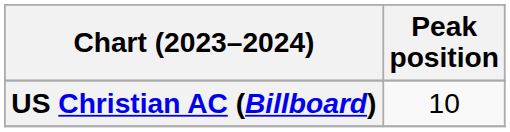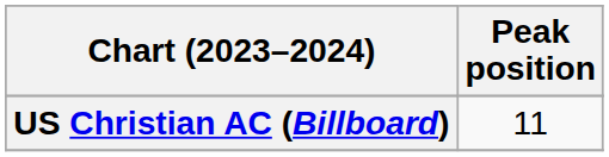US Christian AC (Billboard) | Peak position: 10 -> 11
